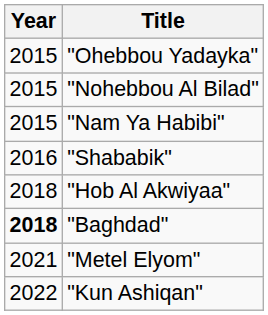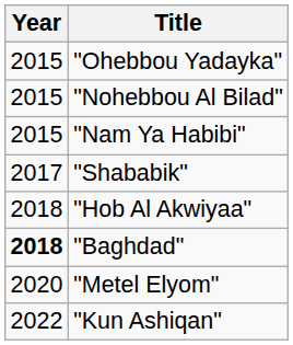"Shababik" | Year: 2016 -> 2017
"Metel Elyom" | Year: 2021 -> 2020
